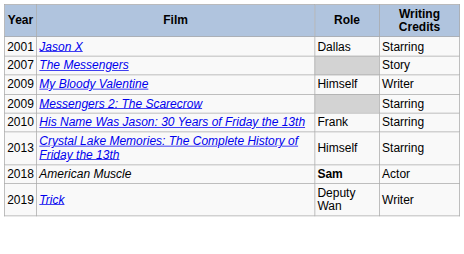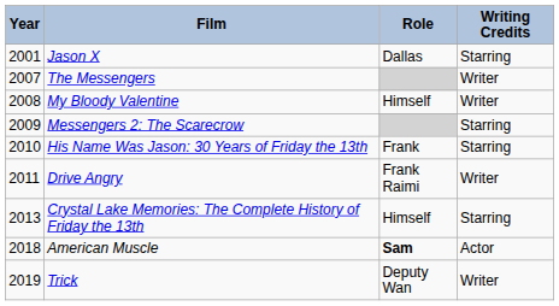The Messengers | Writing Credits: Story -> Writer
My Bloody Valentine | Year: 2009 -> 2008
+ row: 2011 | Drive Angry | Frank Raimi | Writer
